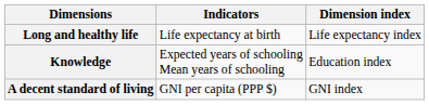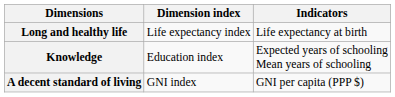columns swapped: Indicators <-> Dimension index
